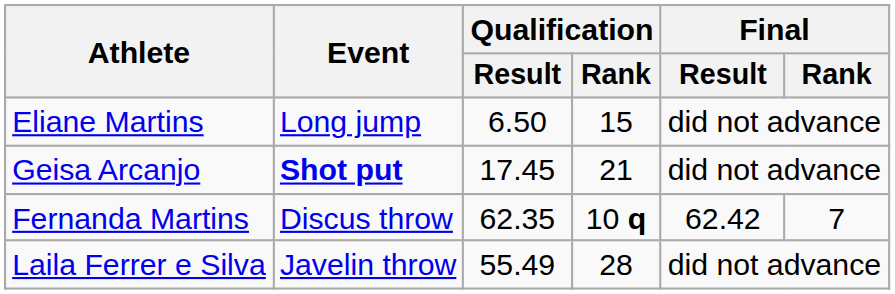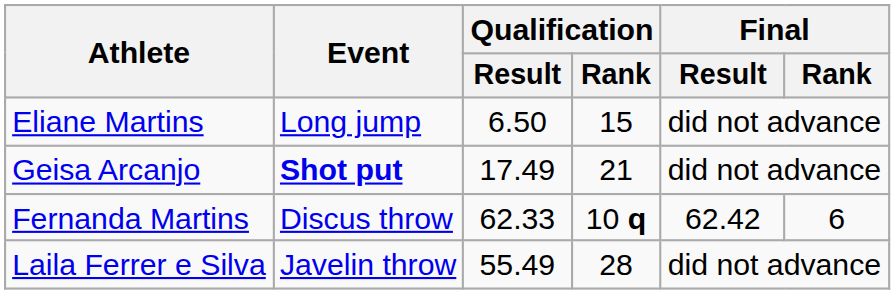Geisa Arcanjo | Qualification / Result: 17.45 -> 17.49
Fernanda Martins | Qualification / Result: 62.35 -> 62.33
Fernanda Martins | Final / Rank: 7 -> 6
